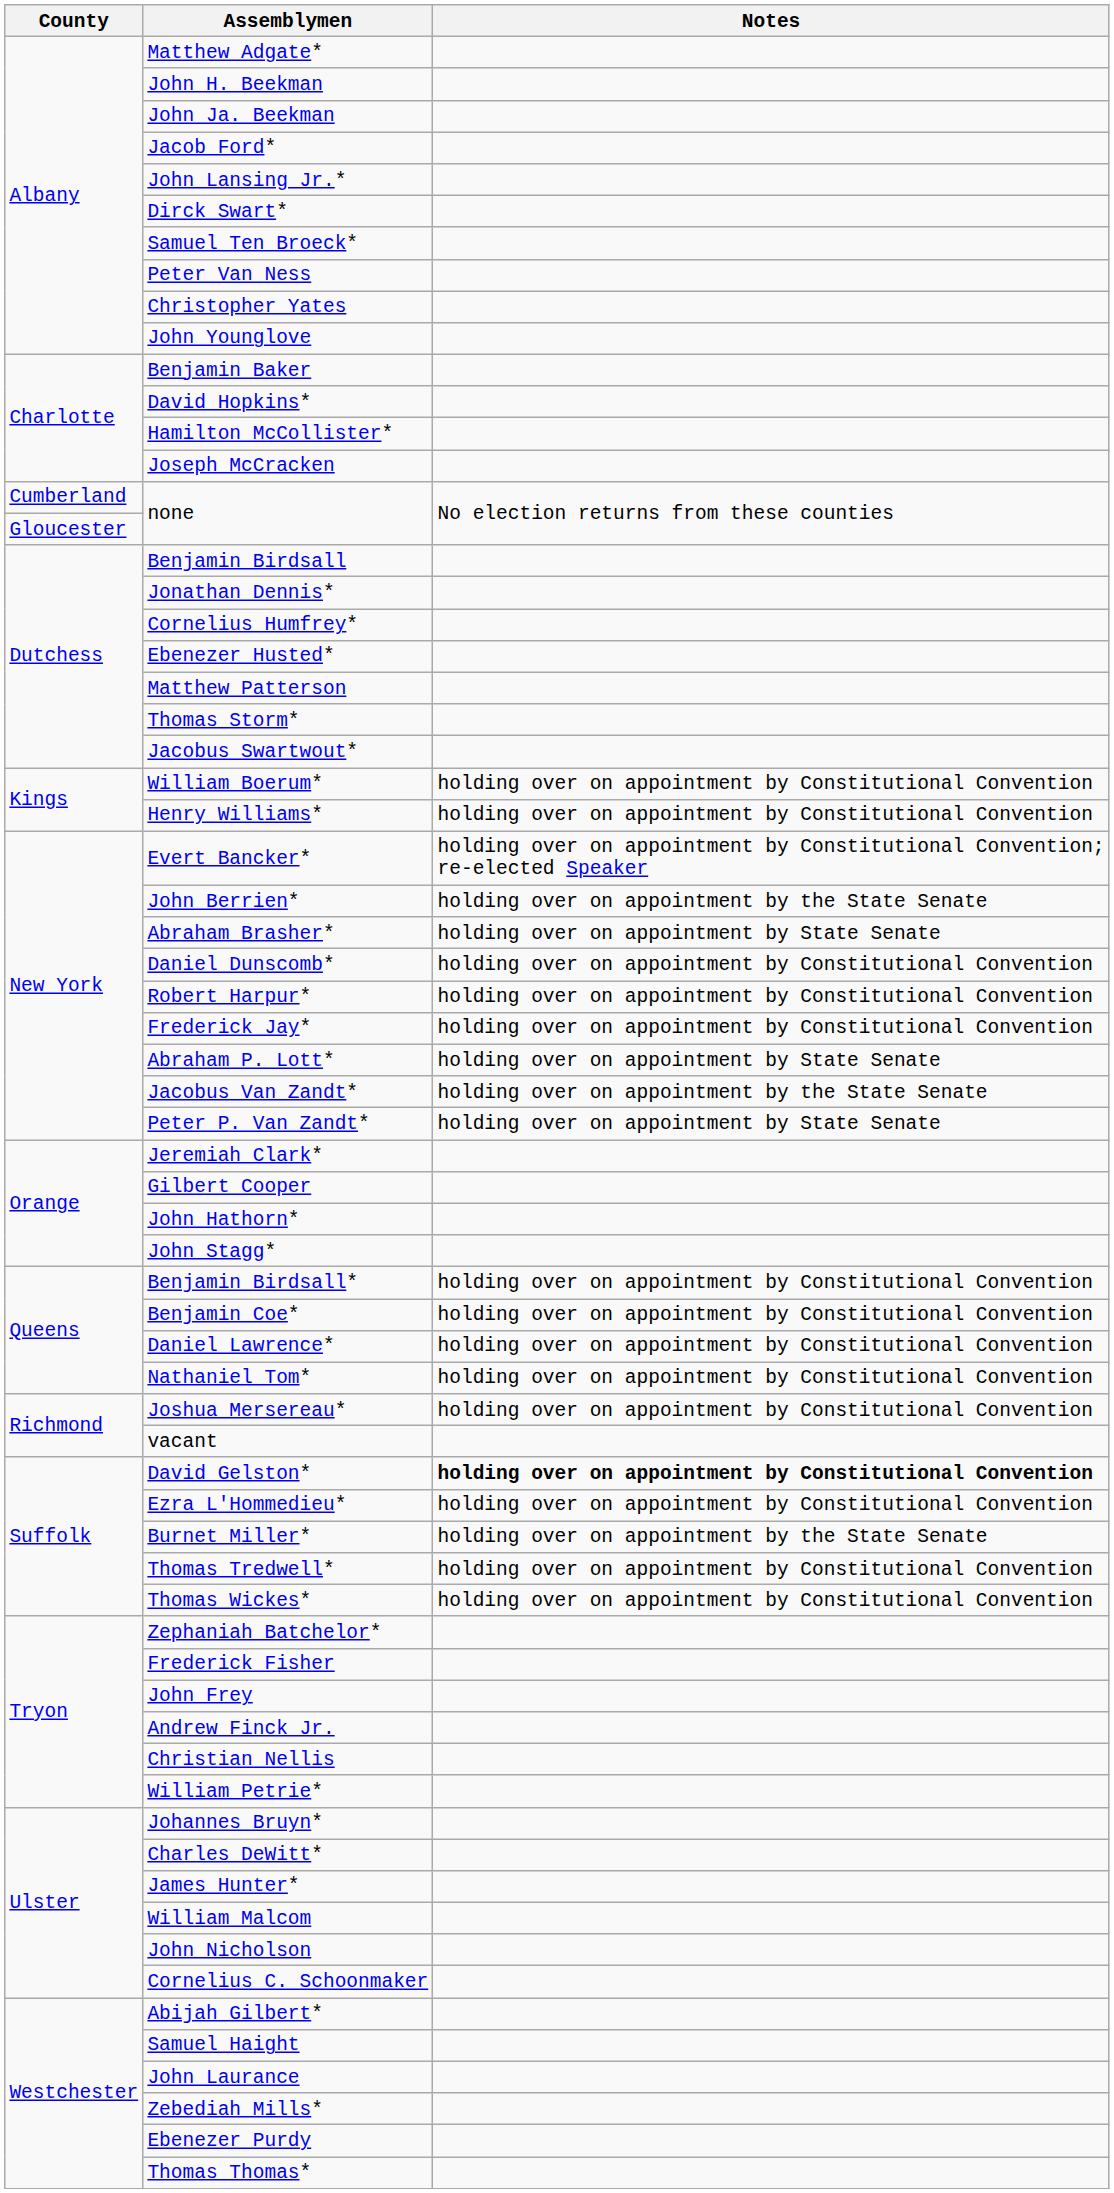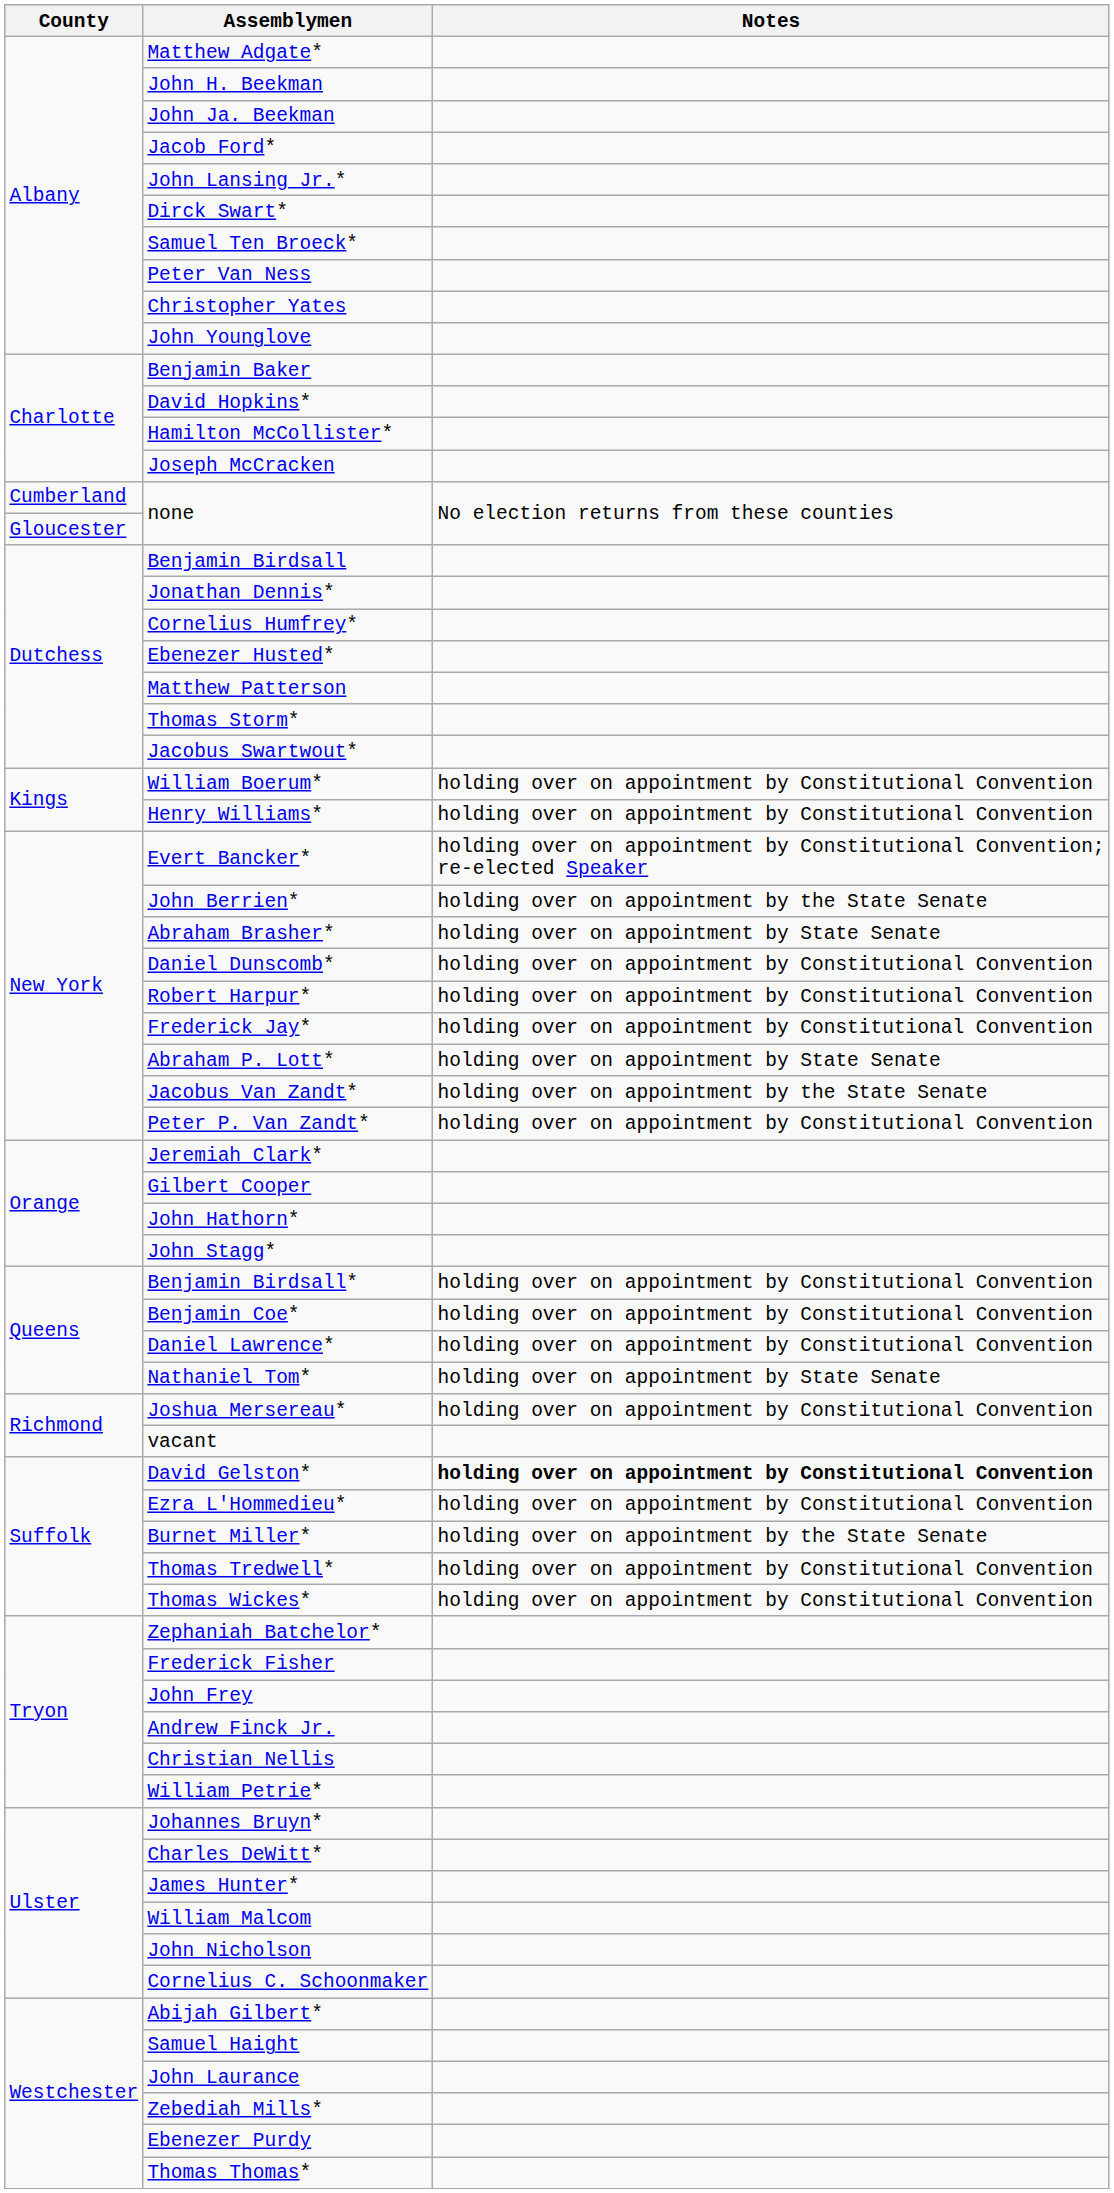Peter P. Van Zandt* | Notes: holding over on appointment by State Senate -> holding over on appointment by Constitutional Convention
Nathaniel Tom* | Notes: holding over on appointment by Constitutional Convention -> holding over on appointment by State Senate
